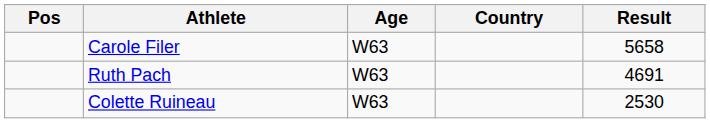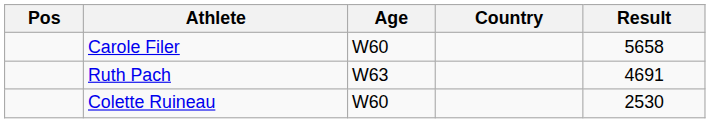Carole Filer | Age: W63 -> W60
Colette Ruineau | Age: W63 -> W60
